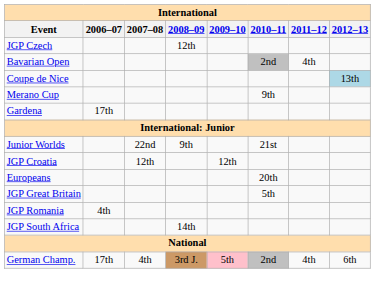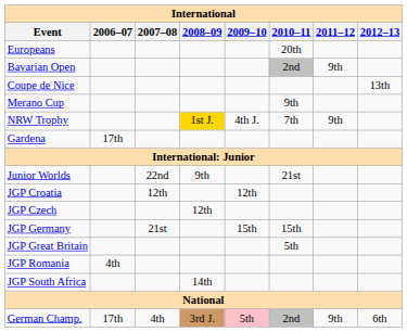rows swapped: Europeans <-> JGP Czech
Bavarian Open | 2011–12: 4th -> 9th
Coupe de Nice | 2012–13: lightblue background -> no background
+ row: NRW Trophy | 1st J. | 4th J. | 7th | 9th
+ row: JGP Germany | 21st | 15th | 15th
German Champ. | 2011–12: 4th -> 9th
